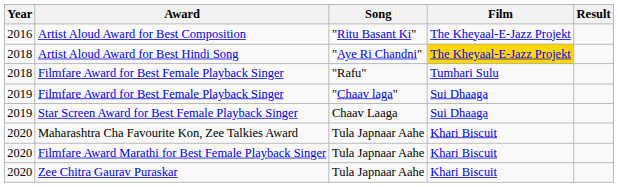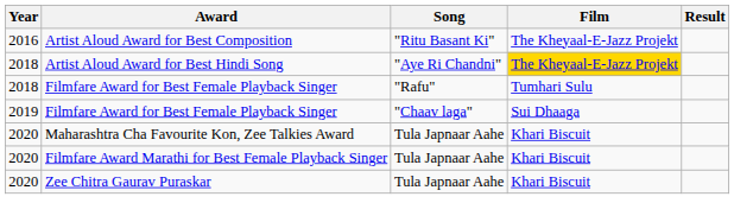- row: 2019 | Star Screen Award for Best Female Playback Singer | Chaav Laaga | Sui Dhaaga
